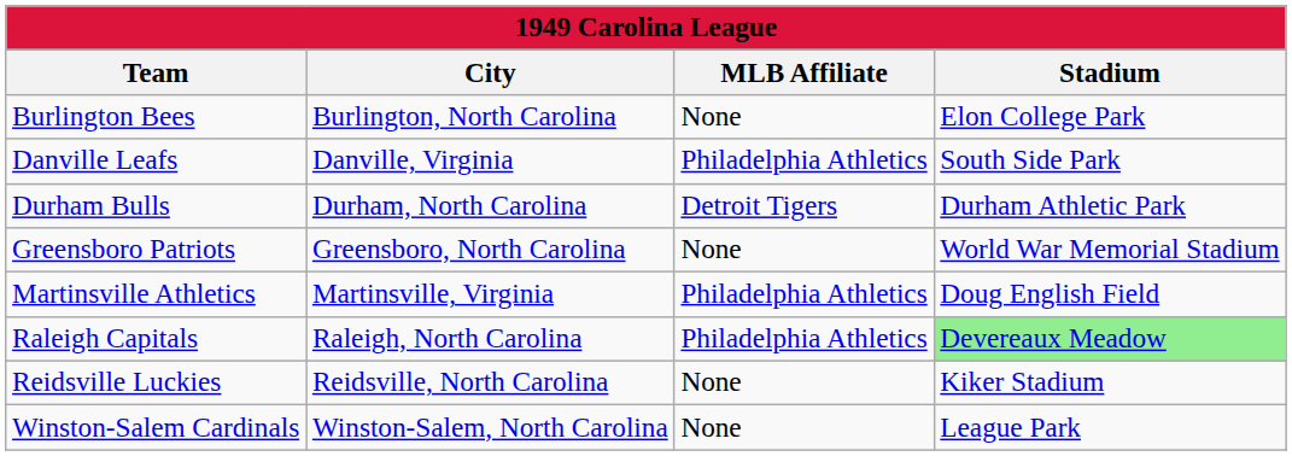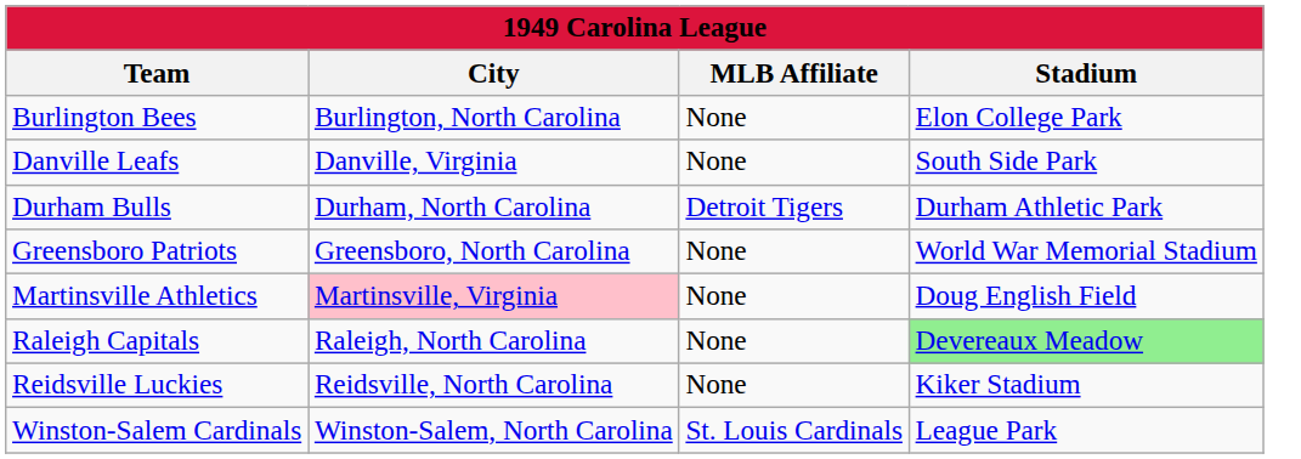Danville Leafs | MLB Affiliate: Philadelphia Athletics -> None
Martinsville Athletics | City: no background -> pink background
Martinsville Athletics | MLB Affiliate: Philadelphia Athletics -> None
Raleigh Capitals | MLB Affiliate: Philadelphia Athletics -> None
Winston-Salem Cardinals | MLB Affiliate: None -> St. Louis Cardinals
